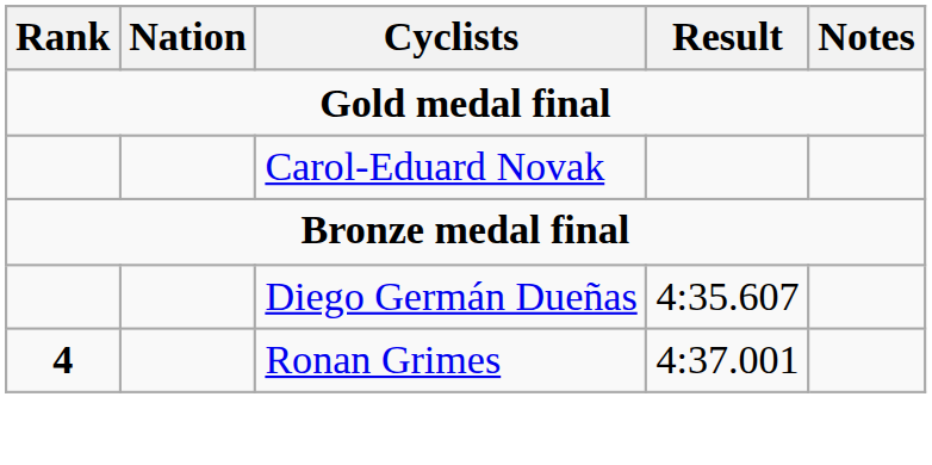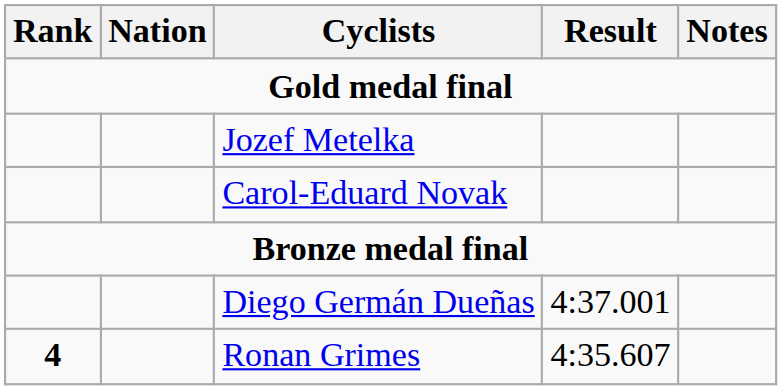+ row: Jozef Metelka
Diego Germán Dueñas | Result: 4:35.607 -> 4:37.001
Ronan Grimes | Result: 4:37.001 -> 4:35.607
